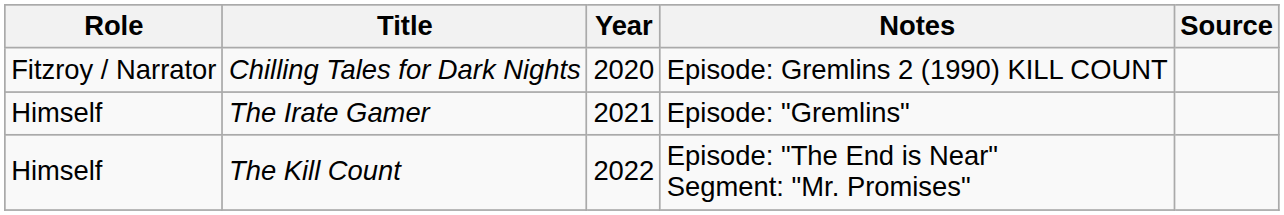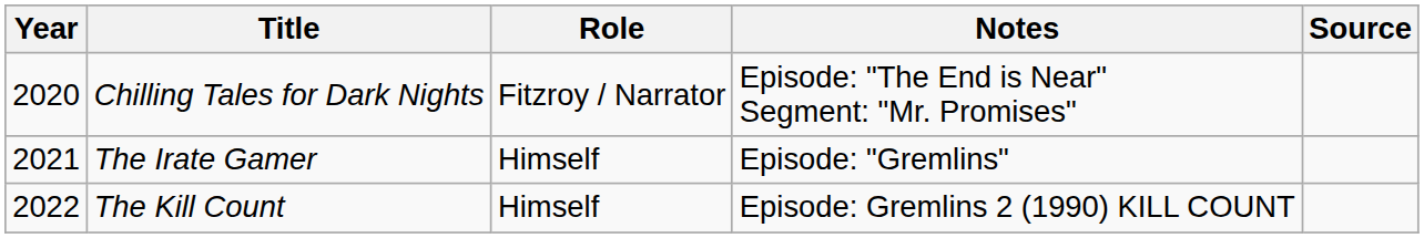columns swapped: Year <-> Role
Chilling Tales for Dark Nights | Notes: Episode: Gremlins 2 (1990) KILL COUNT -> Episode: "The End is Near" Segment: "Mr. Promises"
The Kill Count | Notes: Episode: "The End is Near" Segment: "Mr. Promises" -> Episode: Gremlins 2 (1990) KILL COUNT
